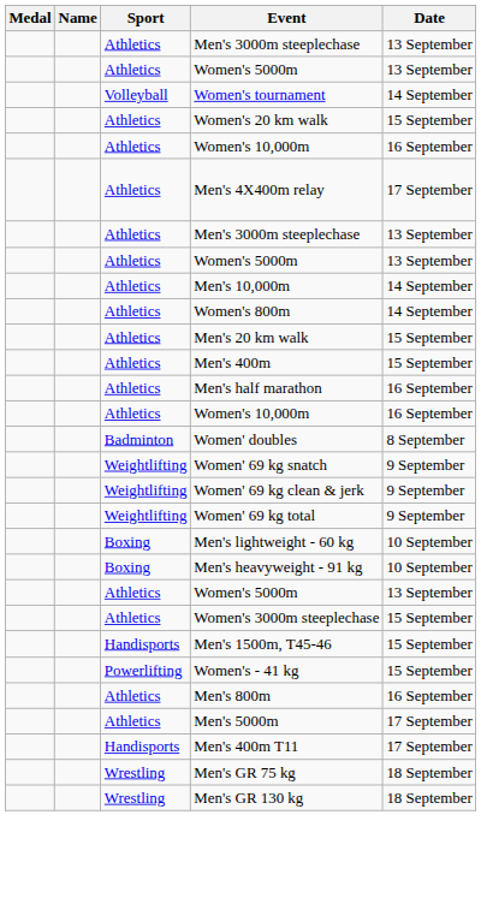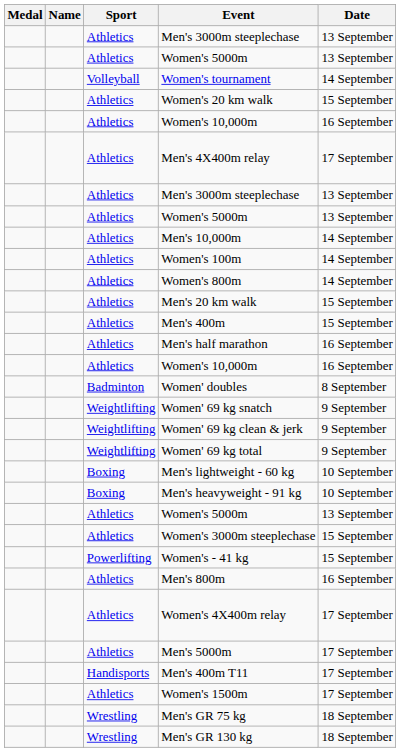+ row: Athletics | Women's 100m | 14 September
- row: Handisports | Men's 1500m, T45-46 | 15 September
+ row: Athletics | Women's 4X400m relay | 17 September
+ row: Athletics | Women's 1500m | 17 September
